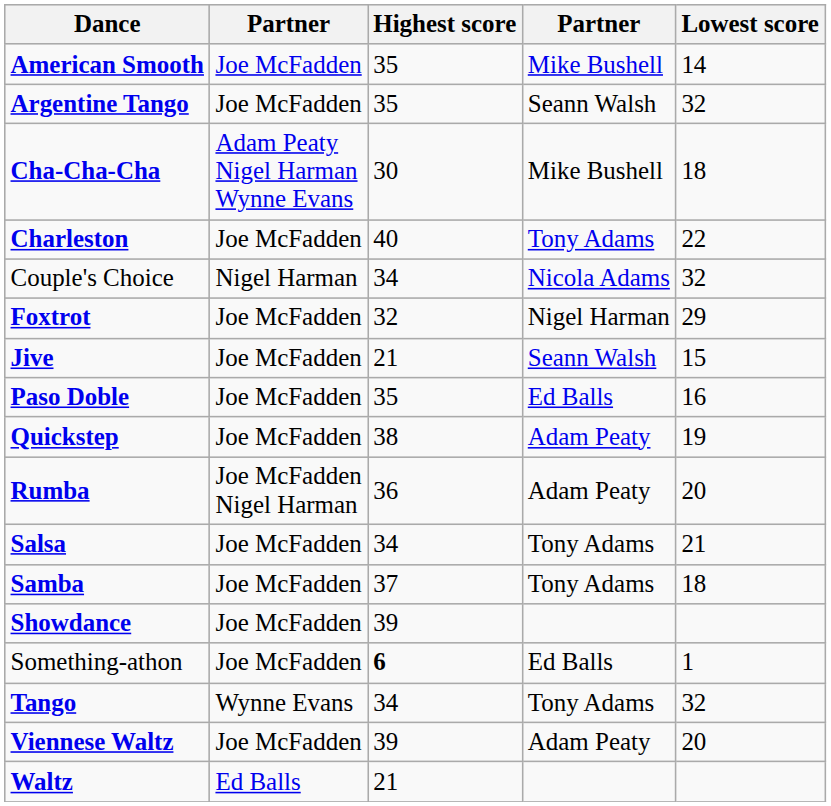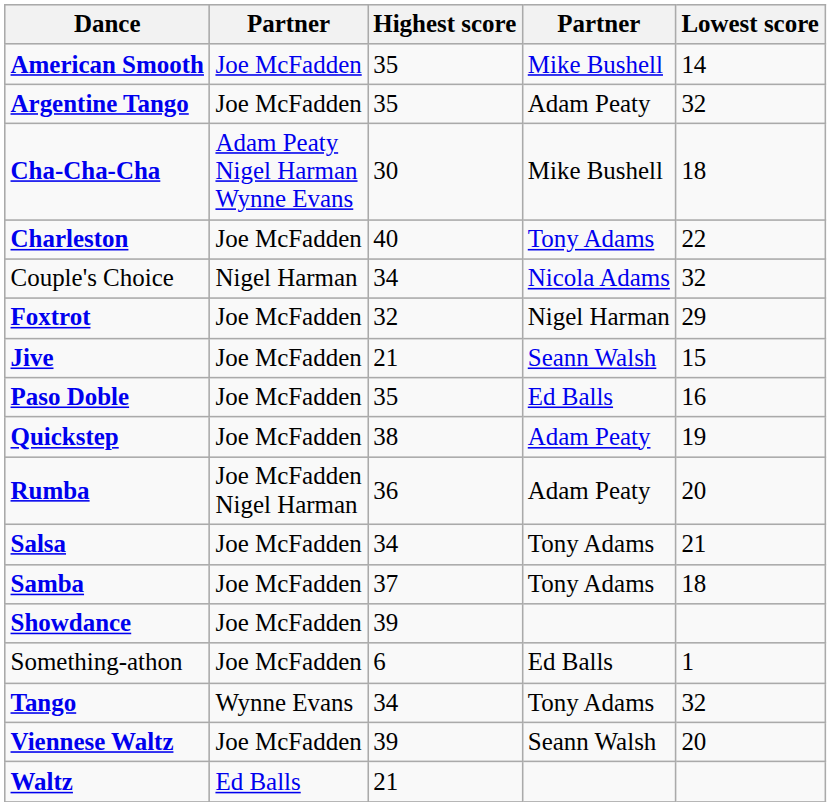Argentine Tango | column 4: Seann Walsh -> Adam Peaty
Something-athon | Highest score: bold -> normal
Viennese Waltz | column 4: Adam Peaty -> Seann Walsh
